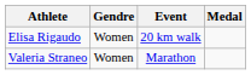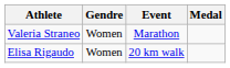rows swapped: Valeria Straneo <-> Elisa Rigaudo
